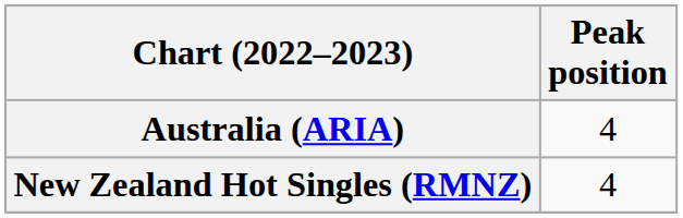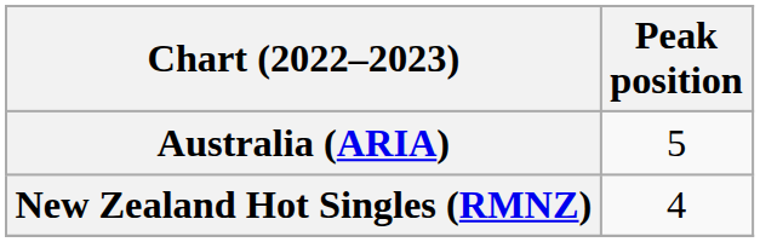Australia (ARIA) | Peak position: 4 -> 5
